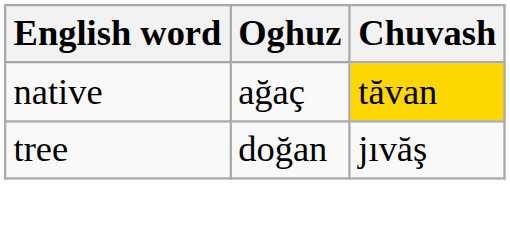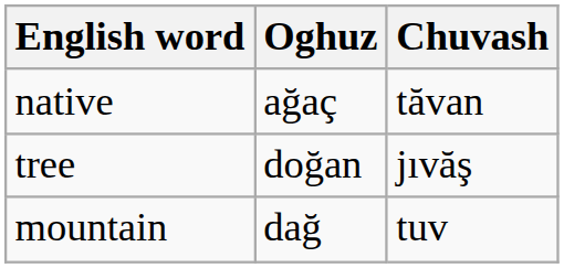native | Chuvash: gold background -> no background
+ row: mountain | dağ | tuv
